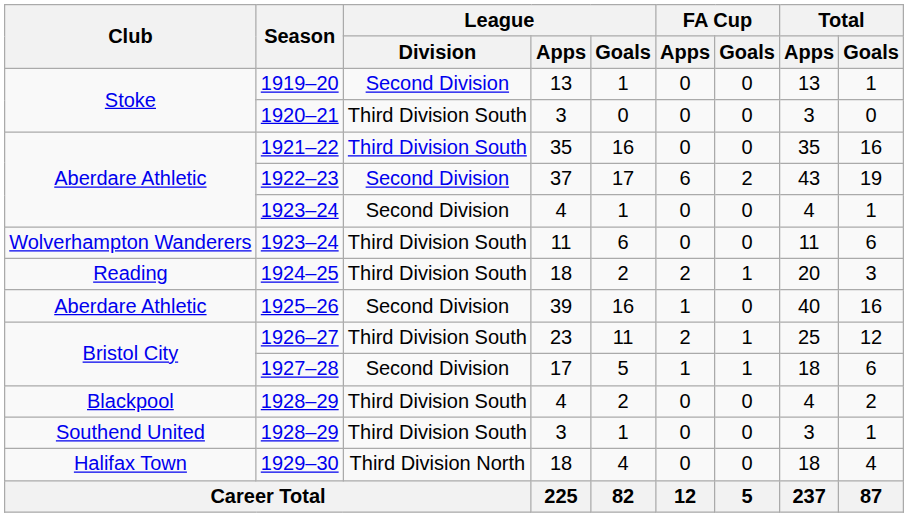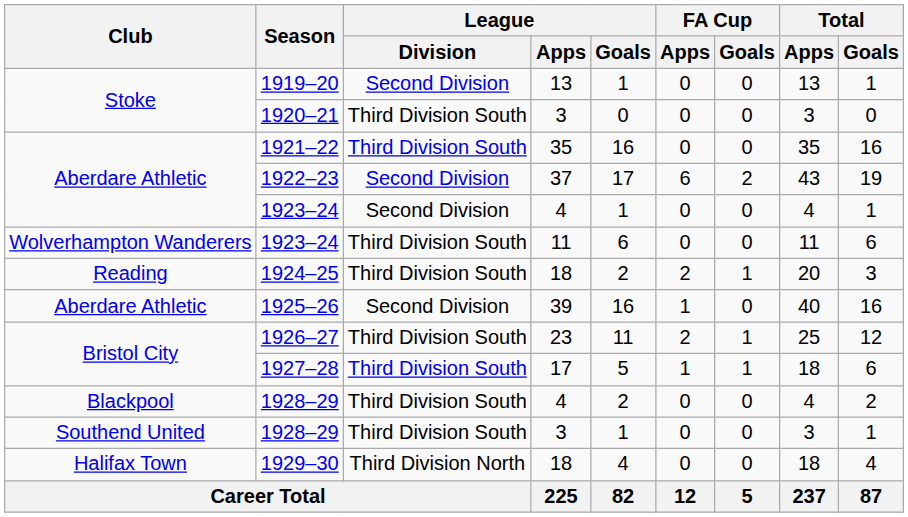1927–28 | League / Division: Second Division -> Third Division South
